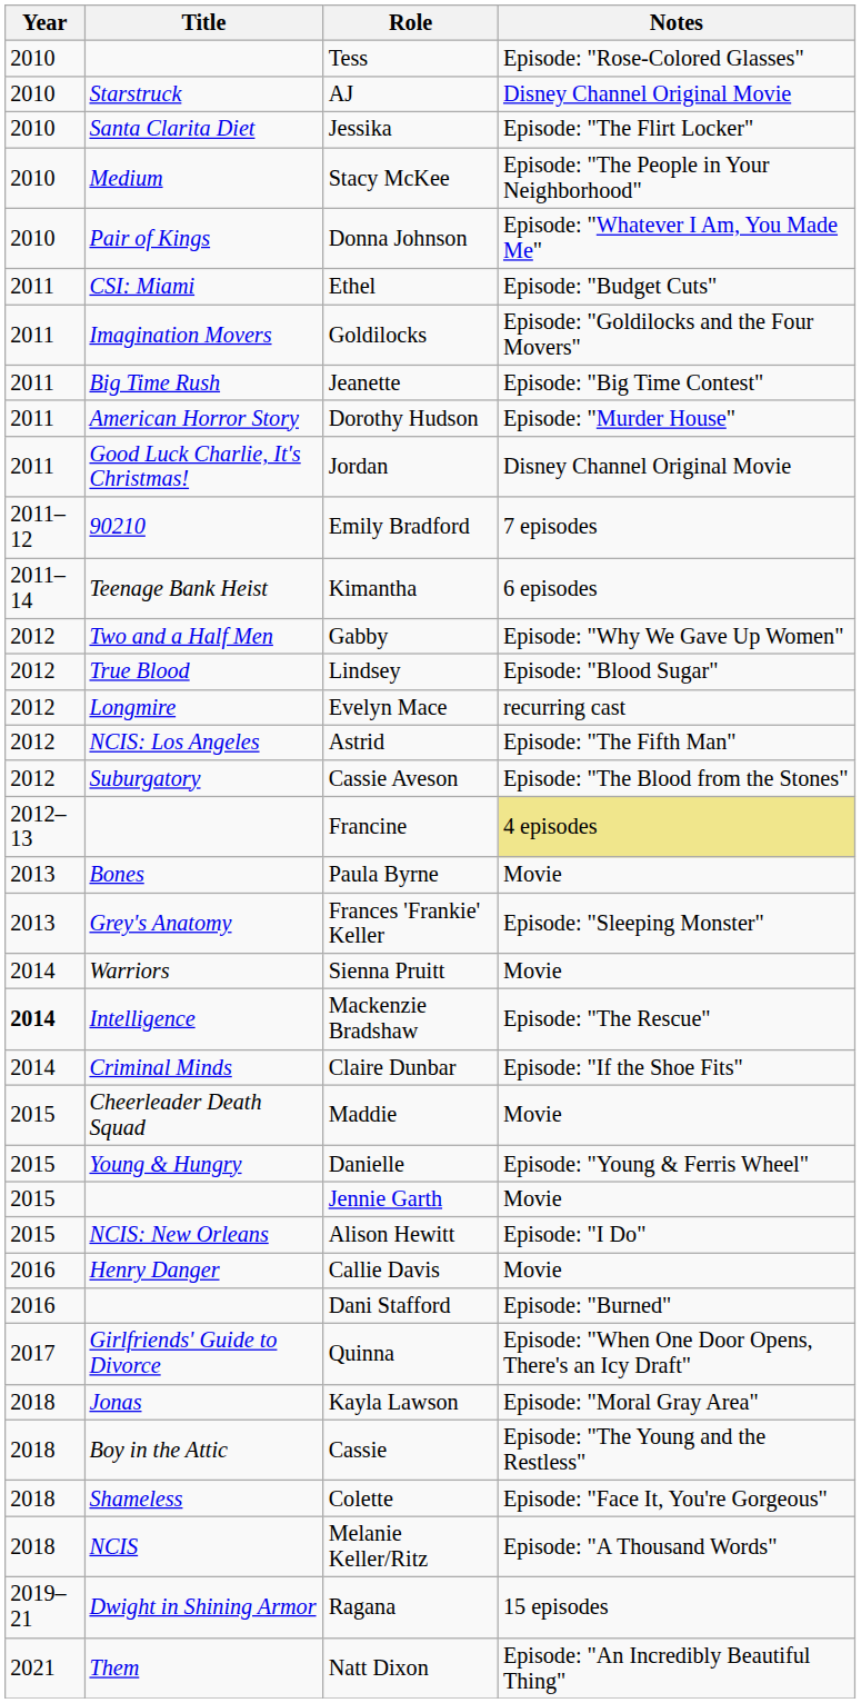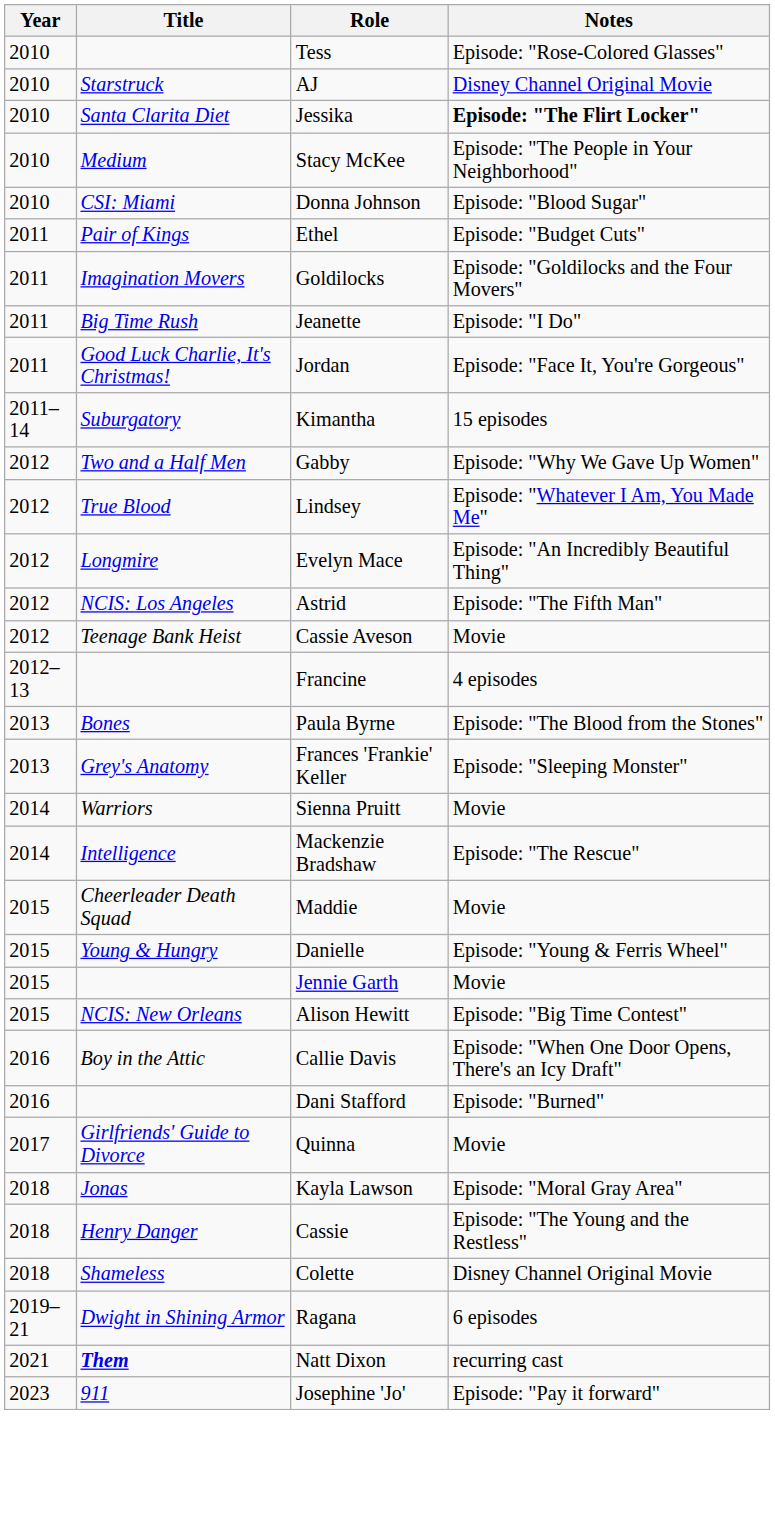Jessika | Notes: normal -> bold
Donna Johnson | Title: Pair of Kings -> CSI: Miami
Donna Johnson | Notes: Episode: "Whatever I Am, You Made Me" -> Episode: "Blood Sugar"
Ethel | Title: CSI: Miami -> Pair of Kings
Jeanette | Notes: Episode: "Big Time Contest" -> Episode: "I Do"
- row: 2011 | American Horror Story | Dorothy Hudson | Episode: "Murder House"
Jordan | Notes: Disney Channel Original Movie -> Episode: "Face It, You're Gorgeous"
- row: 2011–12 | 90210 | Emily Bradford | 7 episodes
Kimantha | Title: Teenage Bank Heist -> Suburgatory
Kimantha | Notes: 6 episodes -> 15 episodes
Lindsey | Notes: Episode: "Blood Sugar" -> Episode: "Whatever I Am, You Made Me"
Evelyn Mace | Notes: recurring cast -> Episode: "An Incredibly Beautiful Thing"
Cassie Aveson | Title: Suburgatory -> Teenage Bank Heist
Cassie Aveson | Notes: Episode: "The Blood from the Stones" -> Movie
Francine | Notes: khaki background -> no background
Paula Byrne | Notes: Movie -> Episode: "The Blood from the Stones"
Mackenzie Bradshaw | Year: bold -> normal
- row: 2014 | Criminal Minds | Claire Dunbar | Episode: "If the Shoe Fits"
Alison Hewitt | Notes: Episode: "I Do" -> Episode: "Big Time Contest"
Callie Davis | Title: Henry Danger -> Boy in the Attic
Callie Davis | Notes: Movie -> Episode: "When One Door Opens, There's an Icy Draft"
Quinna | Notes: Episode: "When One Door Opens, There's an Icy Draft" -> Movie
Cassie | Title: Boy in the Attic -> Henry Danger
Colette | Notes: Episode: "Face It, You're Gorgeous" -> Disney Channel Original Movie
- row: 2018 | NCIS | Melanie Keller/Ritz | Episode: "A Thousand Words"
Ragana | Notes: 15 episodes -> 6 episodes
Natt Dixon | Title: normal -> bold
Natt Dixon | Notes: Episode: "An Incredibly Beautiful Thing" -> recurring cast
+ row: 2023 | 911 | Josephine 'Jo' | Episode: "Pay it forward"
